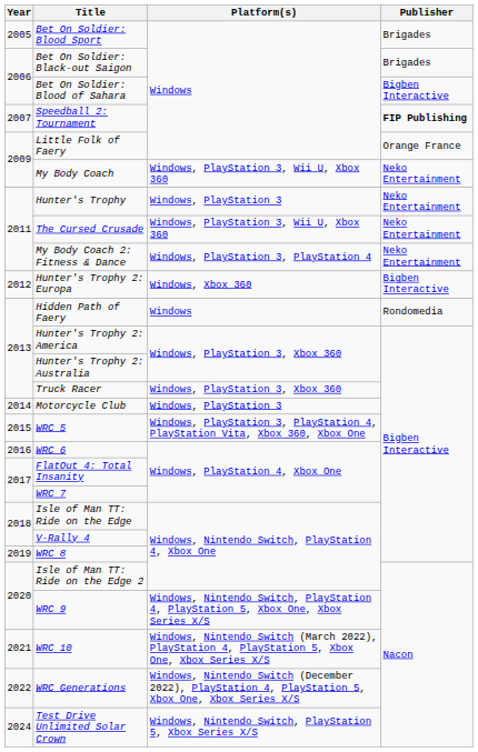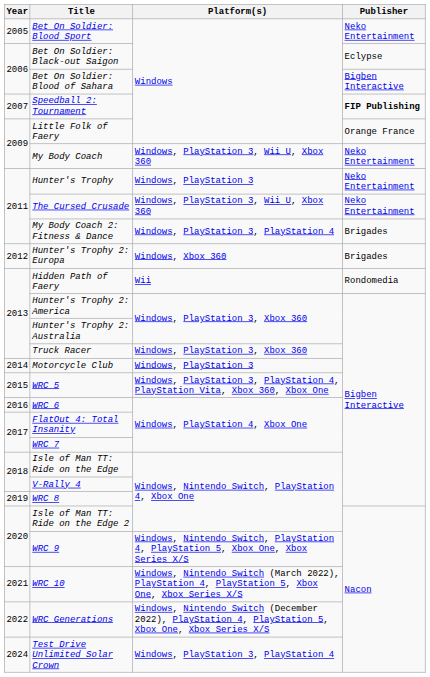Bet On Soldier: Blood Sport | Publisher: Brigades -> Neko Entertainment
Bet On Soldier: Black-out Saigon | Publisher: Brigades -> Eclypse
My Body Coach 2: Fitness & Dance | Publisher: Neko Entertainment -> Brigades
Hunter's Trophy 2: Europa | Publisher: Bigben Interactive -> Brigades
Hidden Path of Faery | Platform(s): Windows -> Wii
Test Drive Unlimited Solar Crown | Platform(s): Windows, Nintendo Switch, PlayStation 5, Xbox Series X/S -> Windows, PlayStation 3, PlayStation 4
